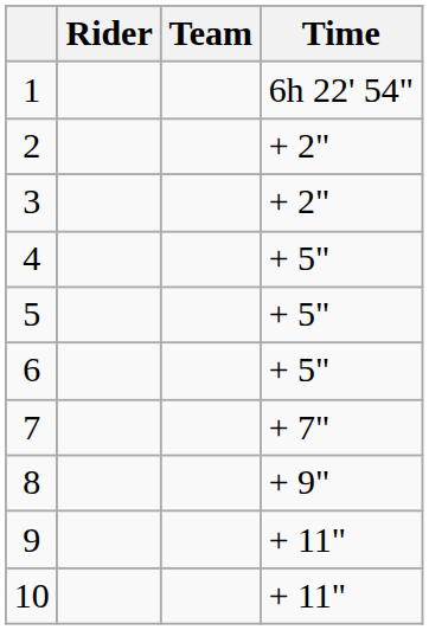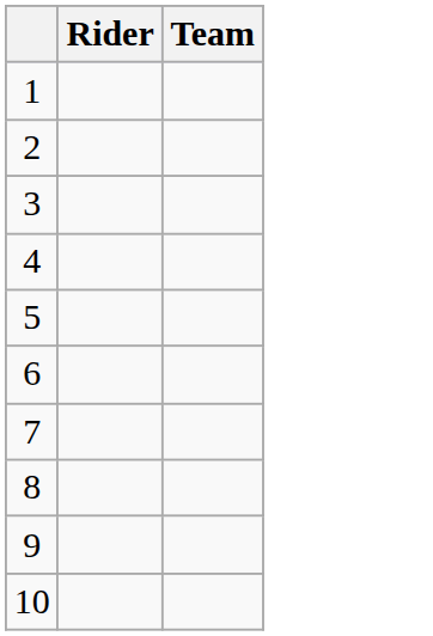- column: Time | 6h 22' 54" | + 2" | + 2" | + 5" | + 5" | + 5" | + 7" | + 9" | + 11" | + 11"
